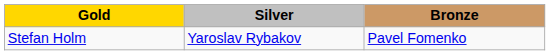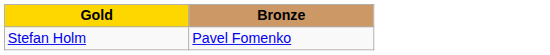- column: Silver | Yaroslav Rybakov
